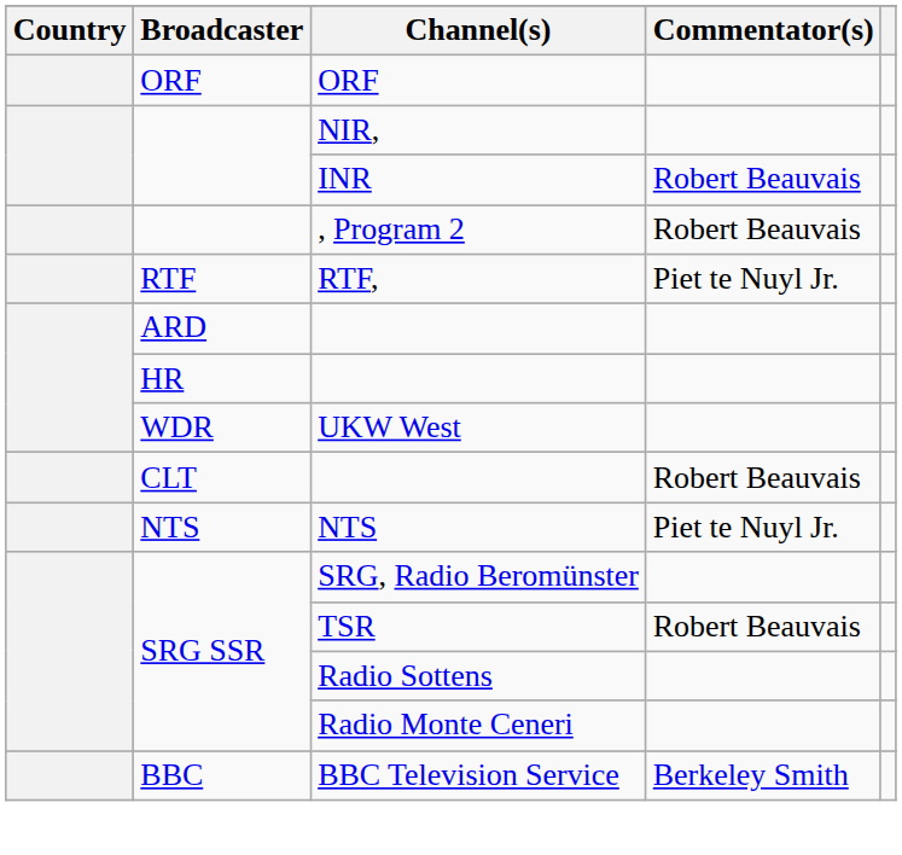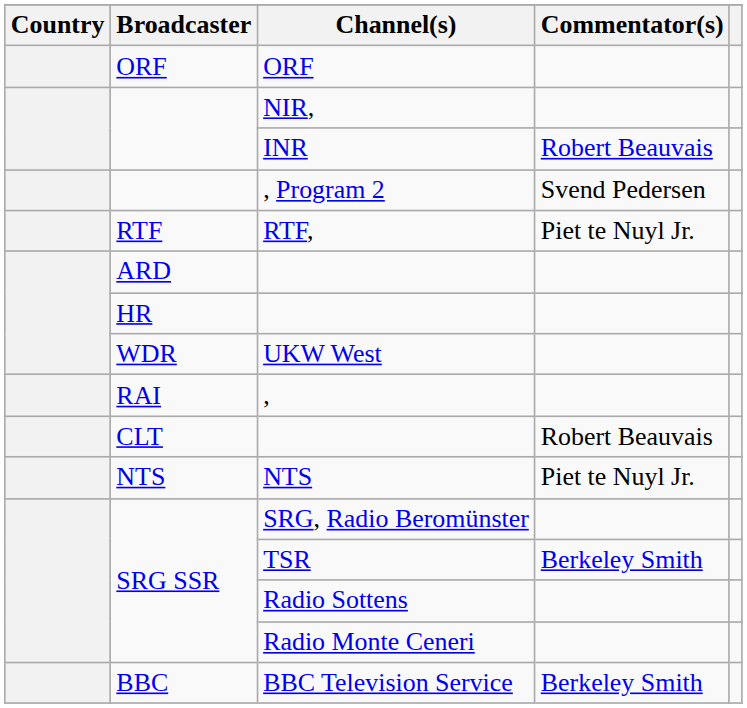, Program 2 | Commentator(s): Robert Beauvais -> Svend Pedersen
+ row: RAI | ,
TSR | Commentator(s): Robert Beauvais -> Berkeley Smith
